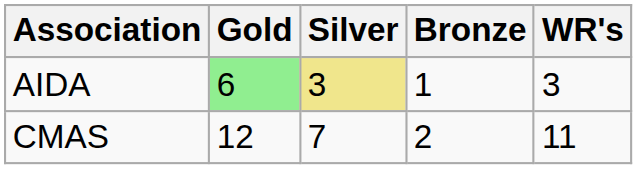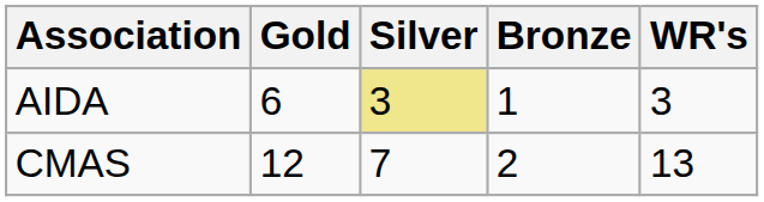AIDA | Gold: lightgreen background -> no background
CMAS | WR's: 11 -> 13
